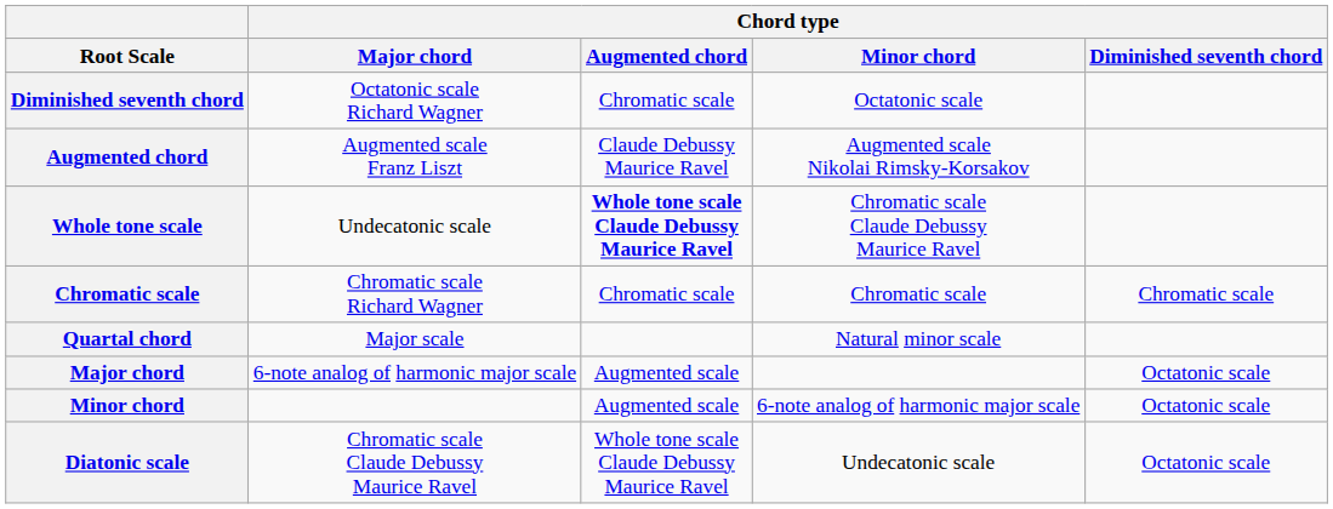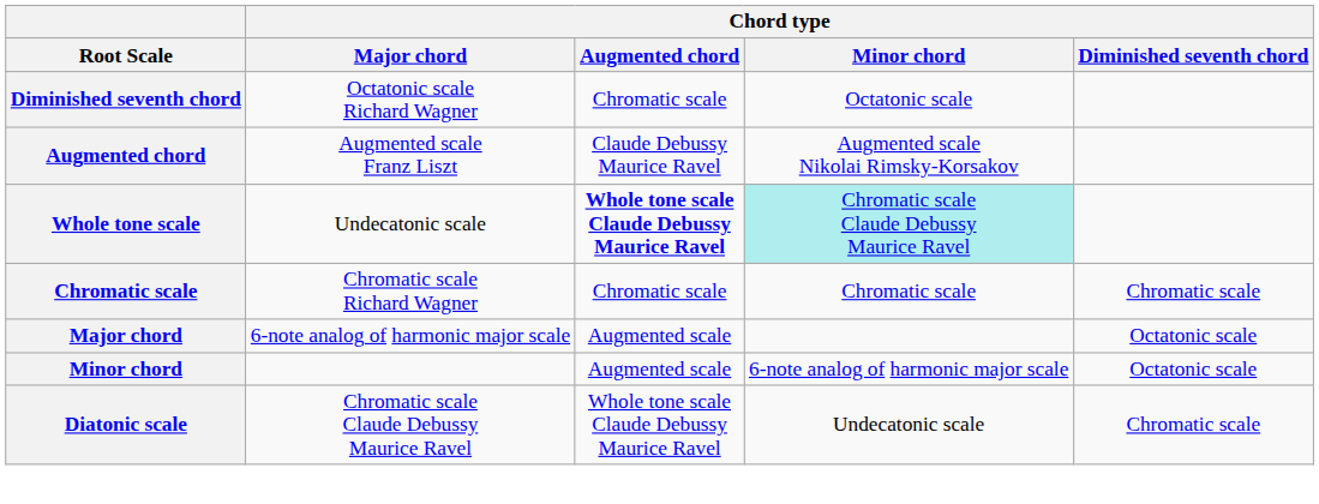Whole tone scale | Chord type / Minor chord: no background -> paleturquoise background
- row: Quartal chord | Major scale | Natural minor scale
Diatonic scale | Chord type / Diminished seventh chord: Octatonic scale -> Chromatic scale
